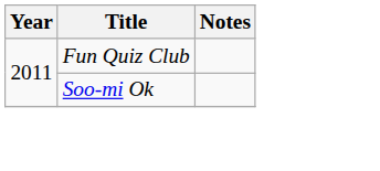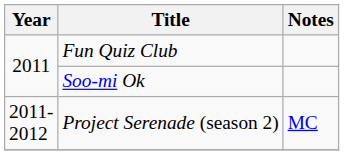+ row: 2011-2012 | Project Serenade (season 2) | MC
